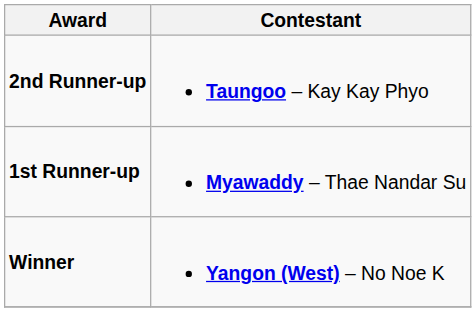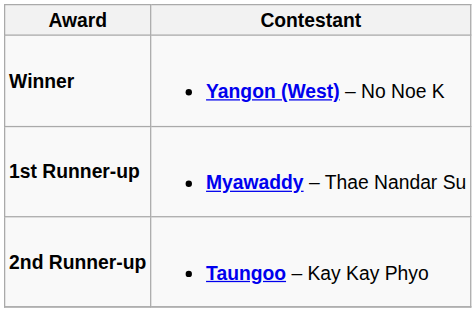rows swapped: Winner <-> 2nd Runner-up
